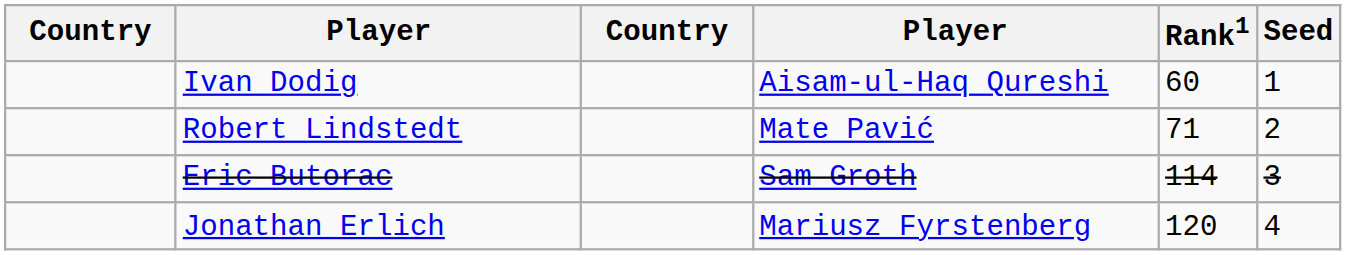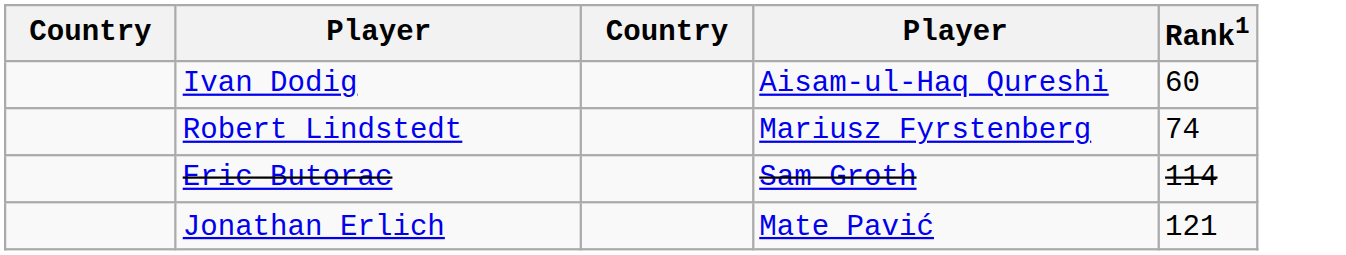- column: Seed | 1 | 2 | 3 | 4
Robert Lindstedt | column 4: Mate Pavić -> Mariusz Fyrstenberg
Robert Lindstedt | Rank1: 71 -> 74
Jonathan Erlich | column 4: Mariusz Fyrstenberg -> Mate Pavić
Jonathan Erlich | Rank1: 120 -> 121
